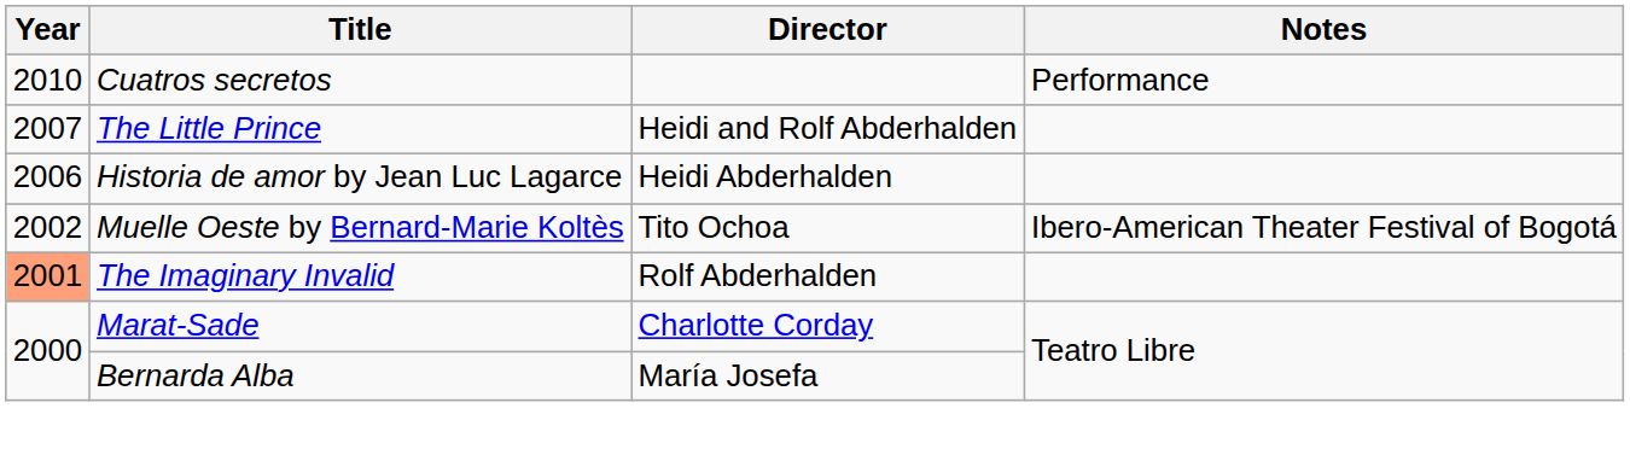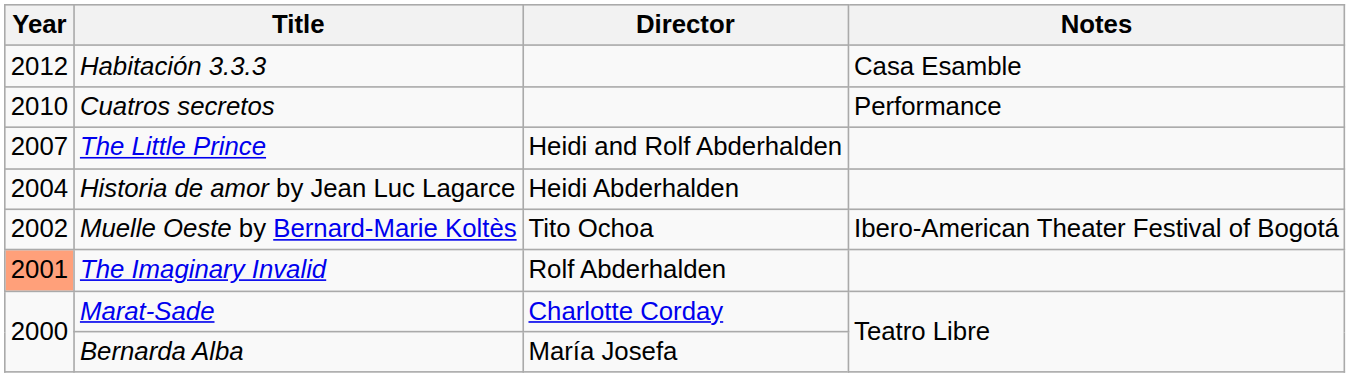+ row: 2012 | Habitación 3.3.3 | Casa Esamble
Historia de amor by Jean Luc Lagarce | Year: 2006 -> 2004
